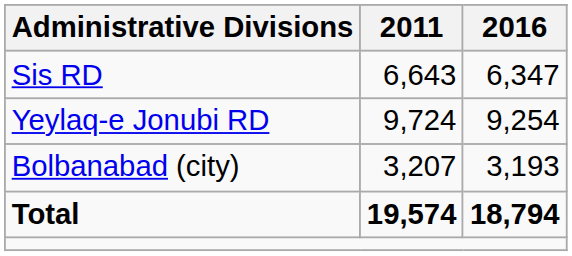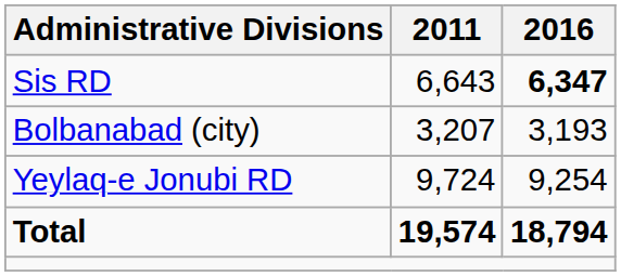Sis RD | 2016: normal -> bold
rows swapped: Yeylaq-e Jonubi RD <-> Bolbanabad (city)
